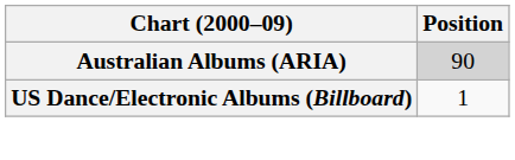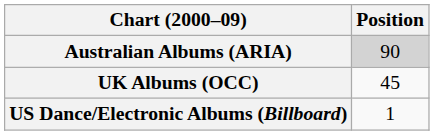+ row: UK Albums (OCC) | 45
